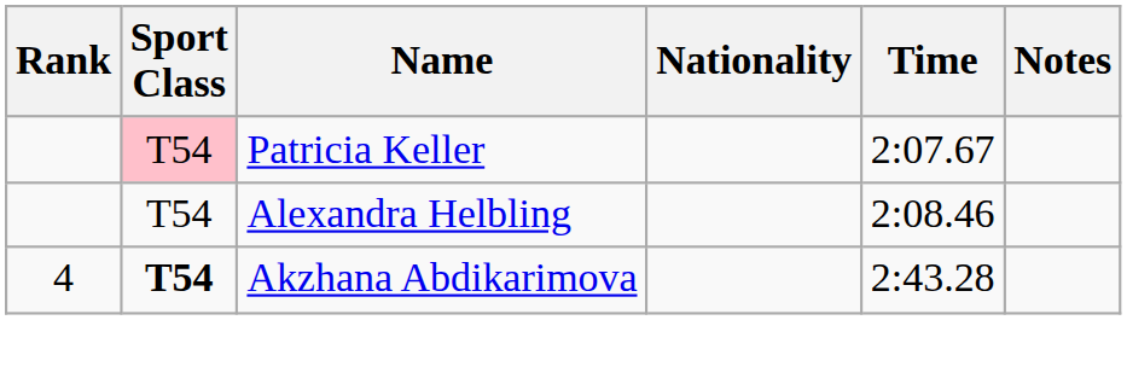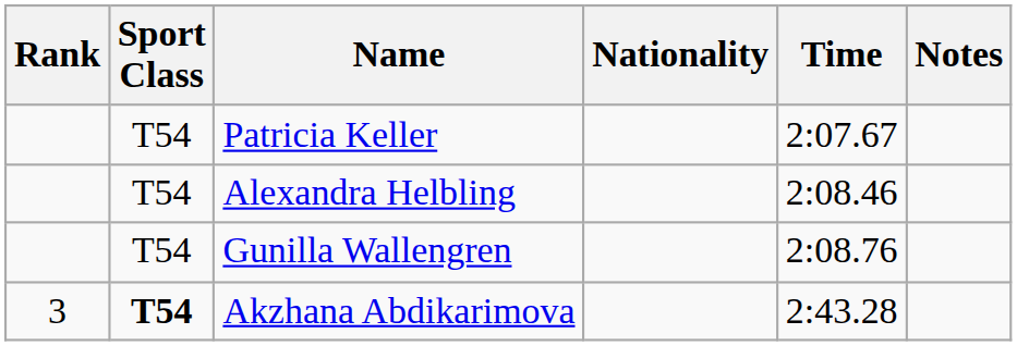Patricia Keller | Sport Class: pink background -> no background
+ row: T54 | Gunilla Wallengren | 2:08.76
Akzhana Abdikarimova | Rank: 4 -> 3
